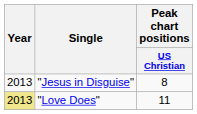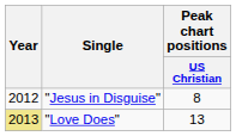"Jesus in Disguise" | Year: 2013 -> 2012
"Love Does" | Peak chart positions / US Christian: 11 -> 13
